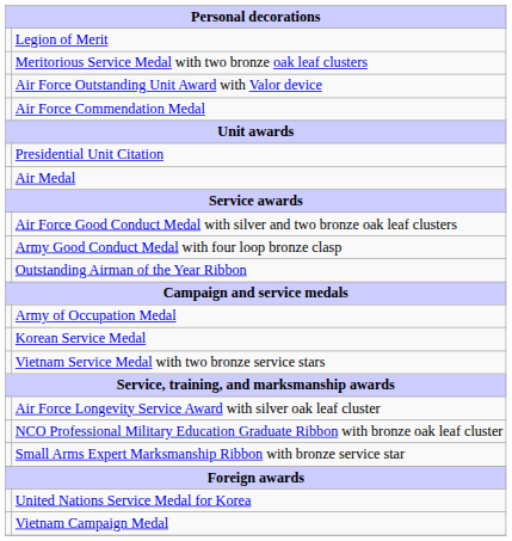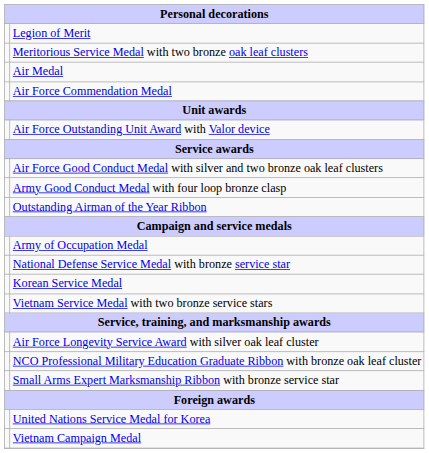rows swapped: Air Medal <-> Air Force Outstanding Unit Award with Valor device
- row: Presidential Unit Citation
+ row: National Defense Service Medal with bronze service star
